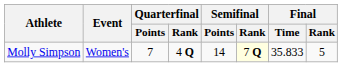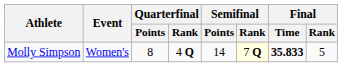Molly Simpson | Quarterfinal / Points: 7 -> 8
Molly Simpson | Final / Time: normal -> bold
